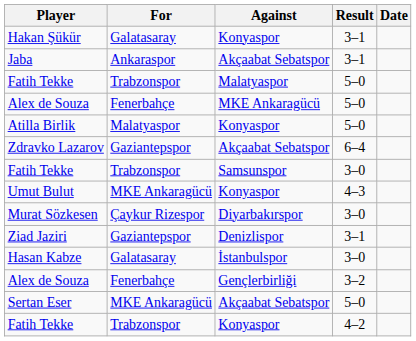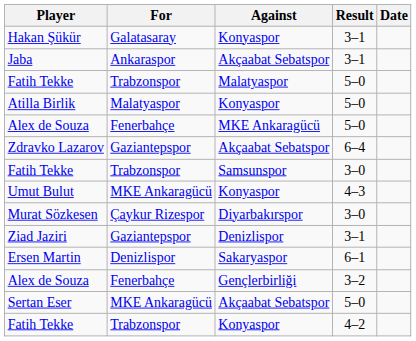rows swapped: Atilla Birlik <-> Alex de Souza / MKE Ankaragücü
+ row: Ersen Martin | Denizlispor | Sakaryaspor | 6–1
- row: Hasan Kabze | Galatasaray | İstanbulspor | 3–0
